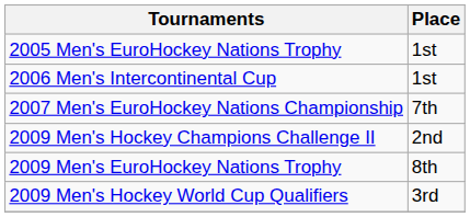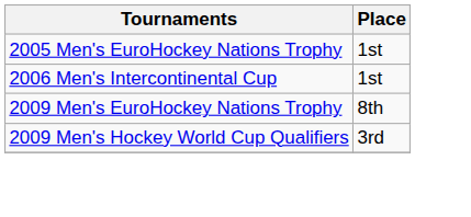- row: 2007 Men's EuroHockey Nations Championship | 7th
- row: 2009 Men's Hockey Champions Challenge II | 2nd
